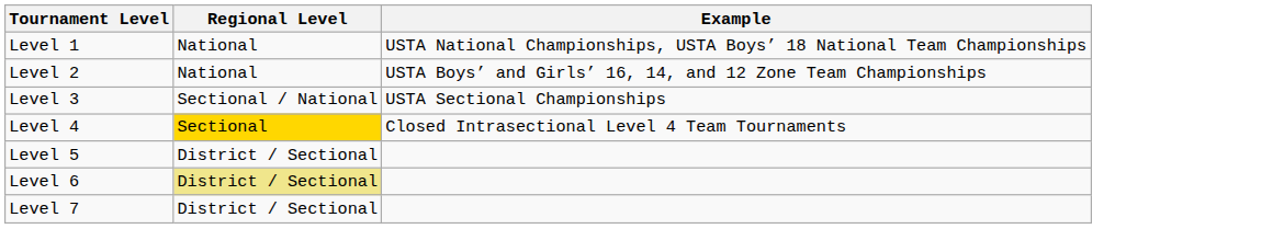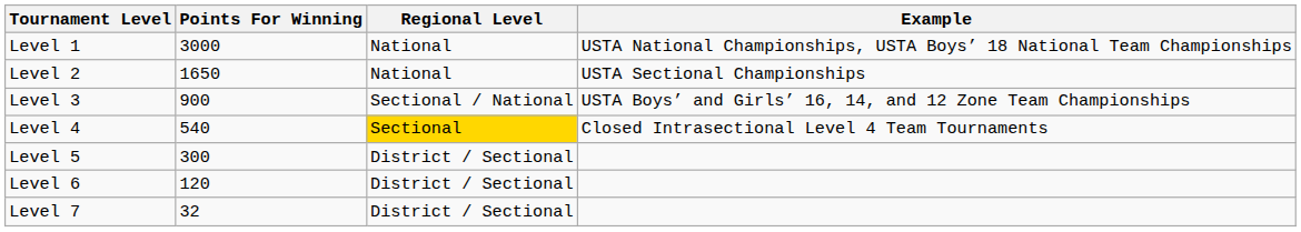+ column: Points For Winning | 3000 | 1650 | 900 | 540 | 300 | 120 | 32
Level 2 | Example: USTA Boys’ and Girls’ 16, 14, and 12 Zone Team Championships -> USTA Sectional Championships
Level 3 | Example: USTA Sectional Championships -> USTA Boys’ and Girls’ 16, 14, and 12 Zone Team Championships
Level 6 | Regional Level: khaki background -> no background
